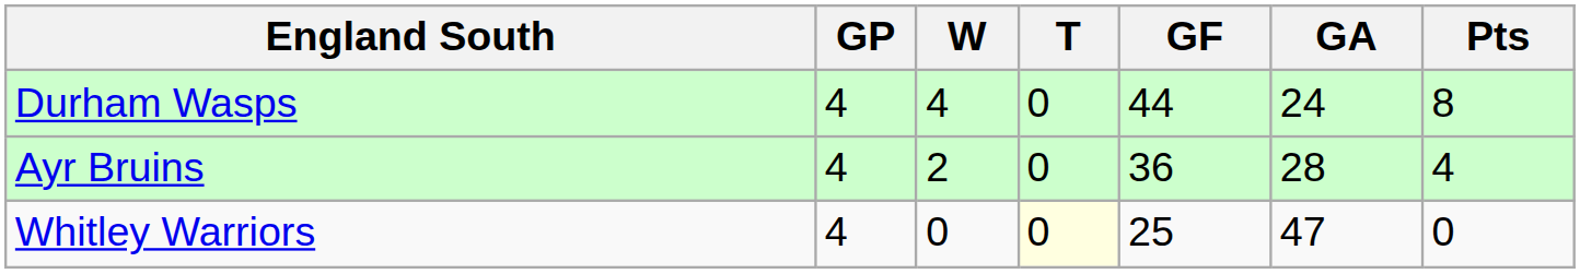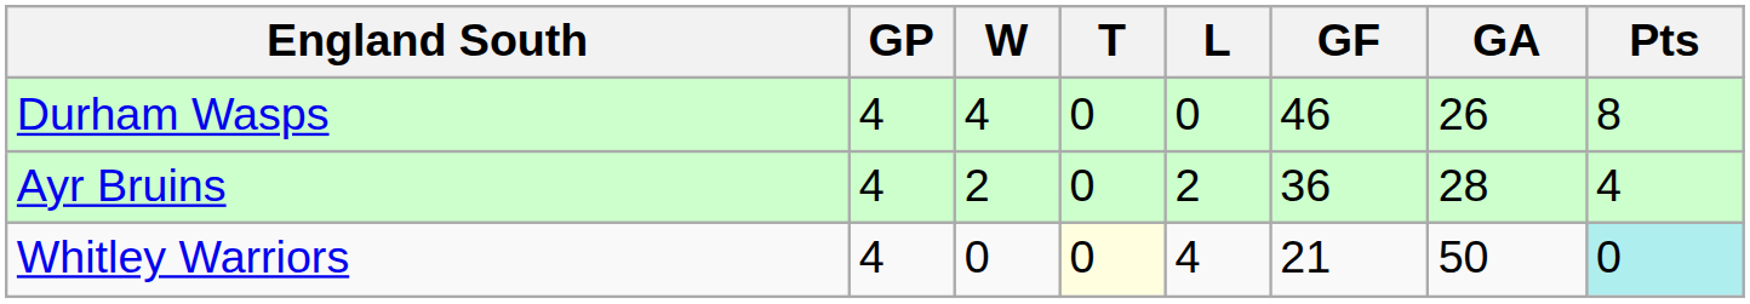+ column: L | 0 | 2 | 4
Durham Wasps | GF: 44 -> 46
Durham Wasps | GA: 24 -> 26
Whitley Warriors | GF: 25 -> 21
Whitley Warriors | GA: 47 -> 50
Whitley Warriors | Pts: no background -> paleturquoise background
